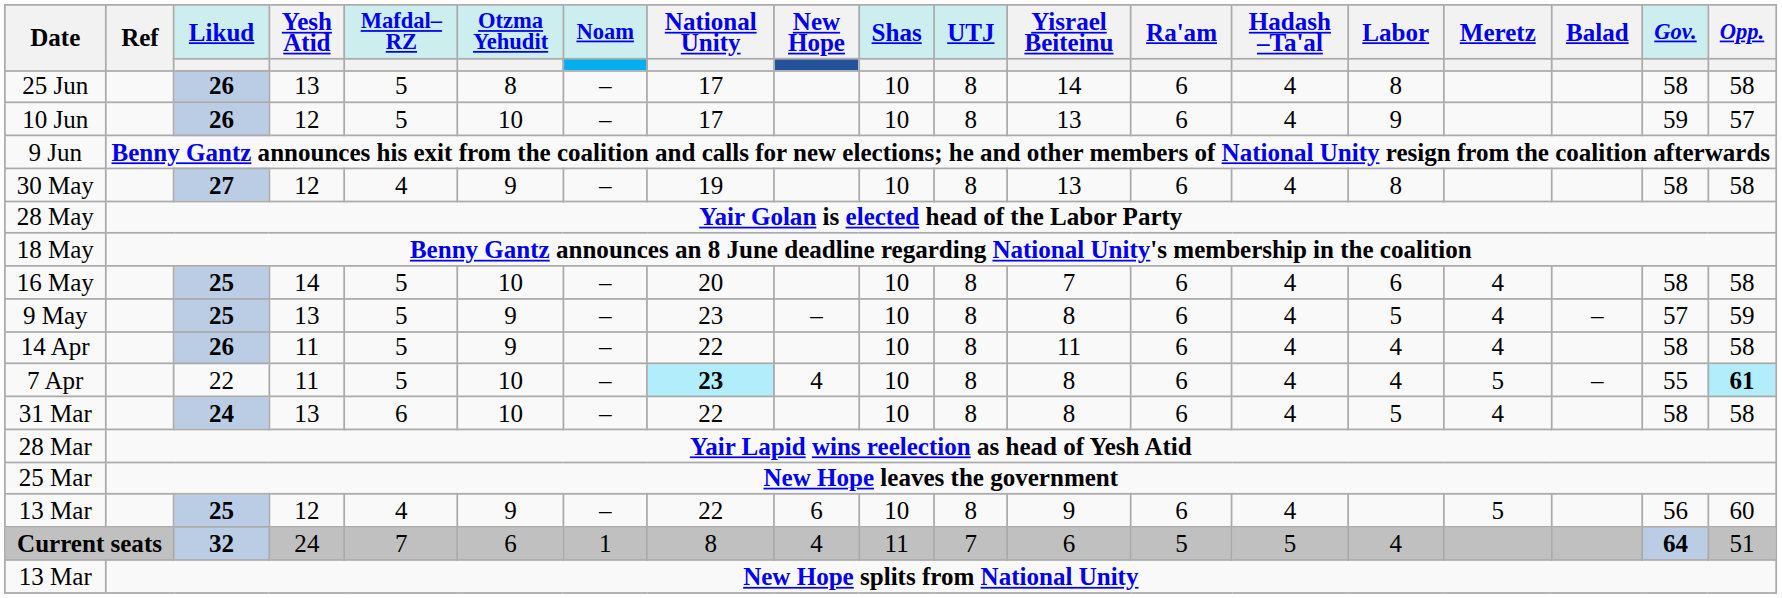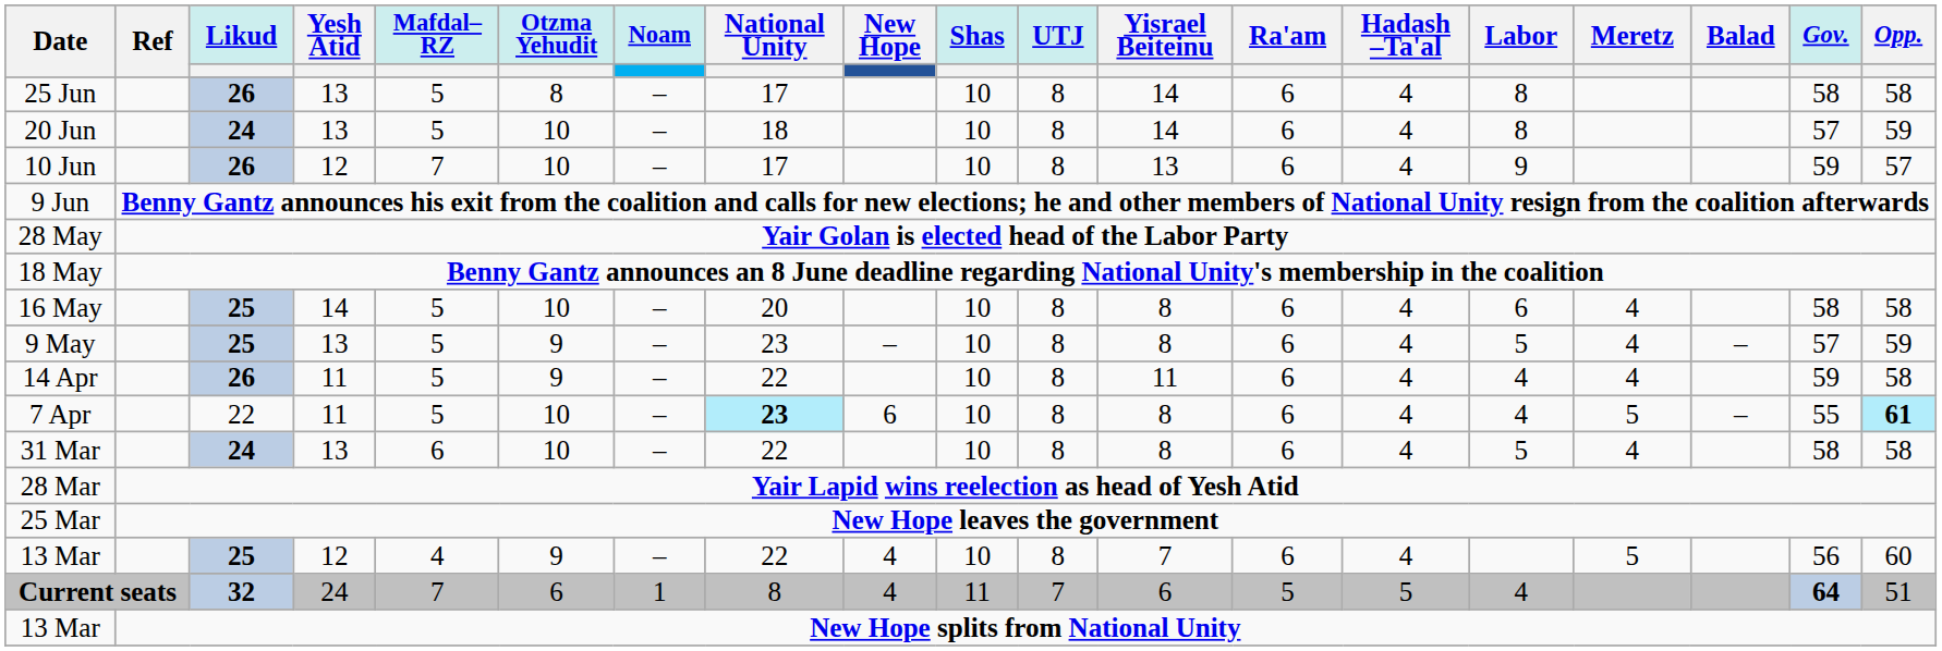+ row: 20 Jun | 24 | 13 | 5 | 10 | – | 18 | 10 | 8 | 14 | 6 | 4 | 8 | 57 | 59
10 Jun | Mafdal– RZ: 5 -> 7
- row: 30 May | 27 | 12 | 4 | 9 | – | 19 | 10 | 8 | 13 | 6 | 4 | 8 | 58 | 58
16 May | Yisrael Beiteinu: 7 -> 8
14 Apr | Gov.: 58 -> 59
7 Apr | New Hope: 4 -> 6
13 Mar / 25 | New Hope: 6 -> 4
13 Mar / 25 | Yisrael Beiteinu: 9 -> 7
